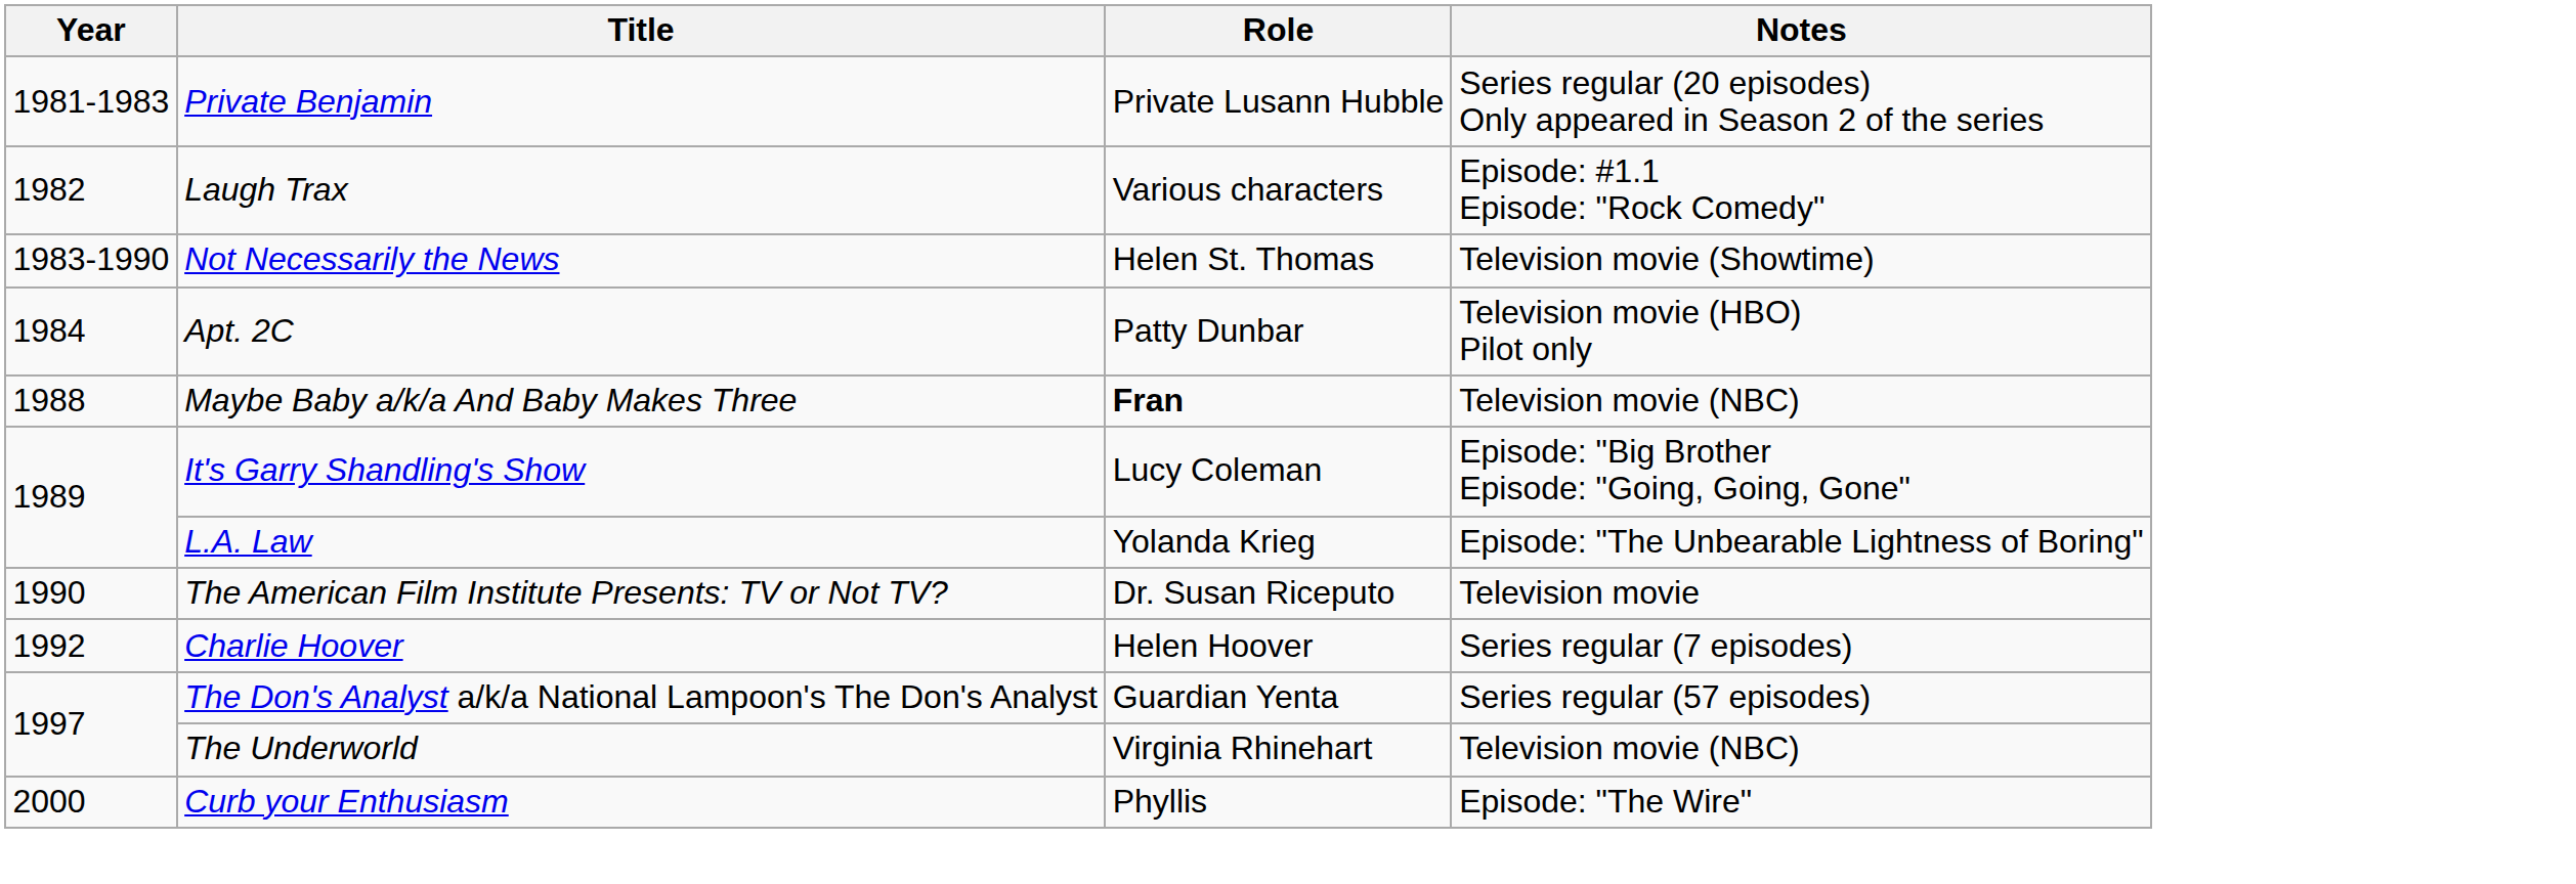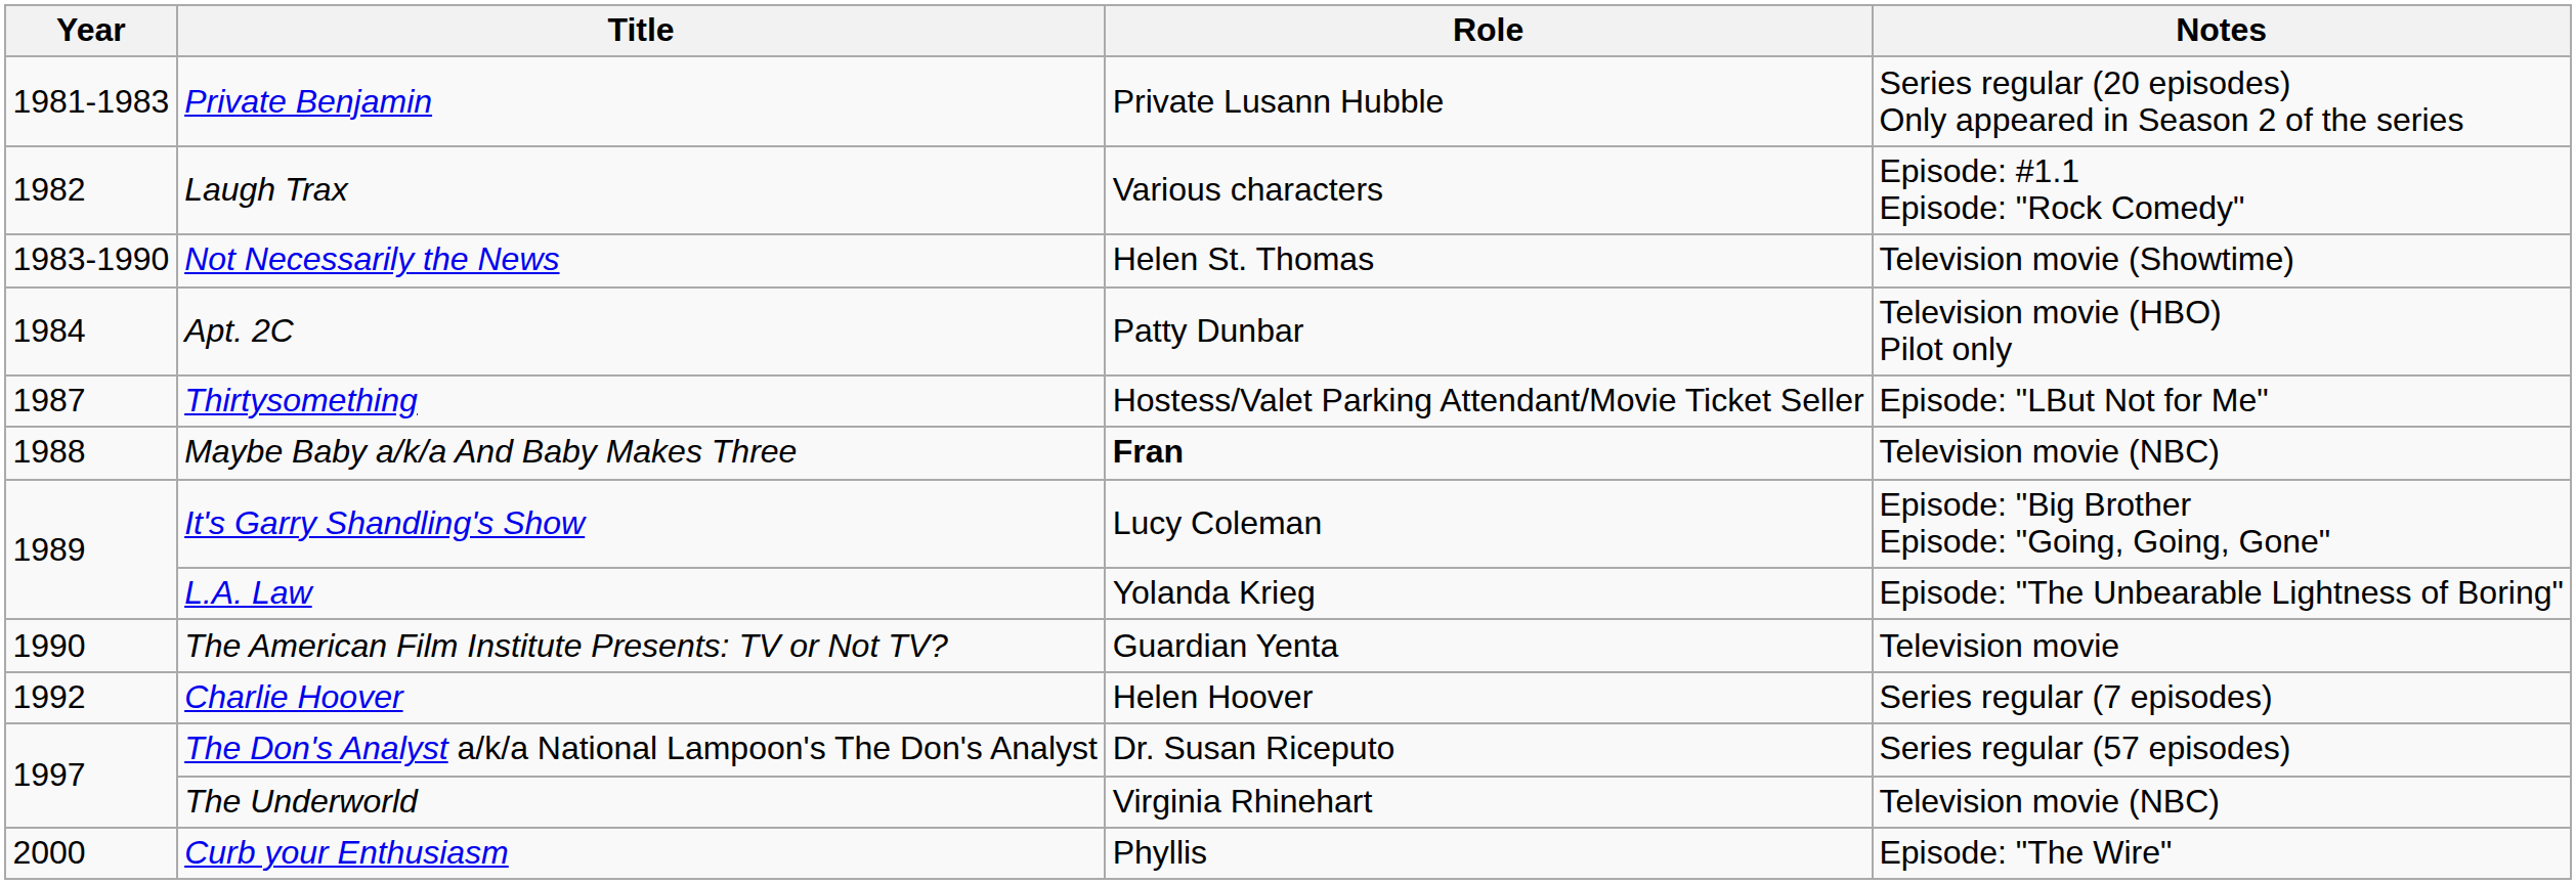+ row: 1987 | Thirtysomething | Hostess/Valet Parking Attendant/Movie Ticket Seller | Episode: "LBut Not for Me"
The American Film Institute Presents: TV or Not TV? | Role: Dr. Susan Riceputo -> Guardian Yenta
The Don's Analyst a/k/a National Lampoon's The Don's Analyst | Role: Guardian Yenta -> Dr. Susan Riceputo
